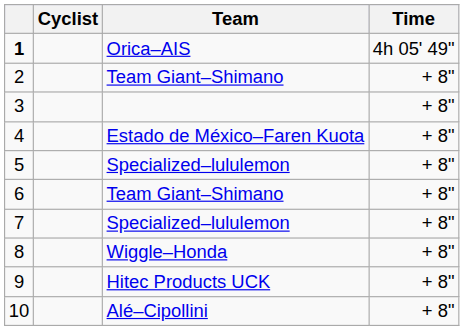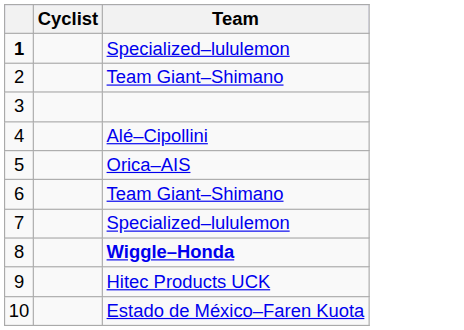- column: Time | 4h 05' 49" | + 8" | + 8" | + 8" | + 8" | + 8" | + 8" | + 8" | + 8" | + 8"
1 | Team: Orica–AIS -> Specialized–lululemon
4 | Team: Estado de México–Faren Kuota -> Alé–Cipollini
5 | Team: Specialized–lululemon -> Orica–AIS
8 | Team: normal -> bold
10 | Team: Alé–Cipollini -> Estado de México–Faren Kuota
